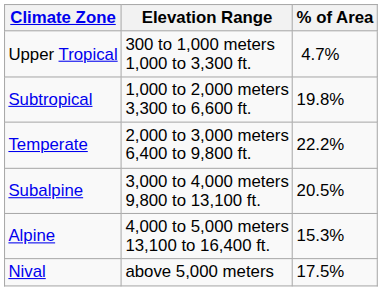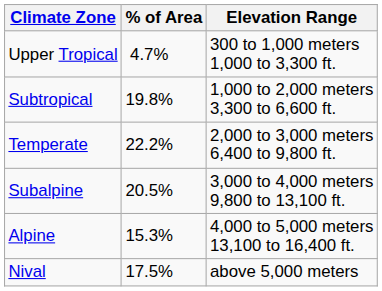columns swapped: Elevation Range <-> % of Area
